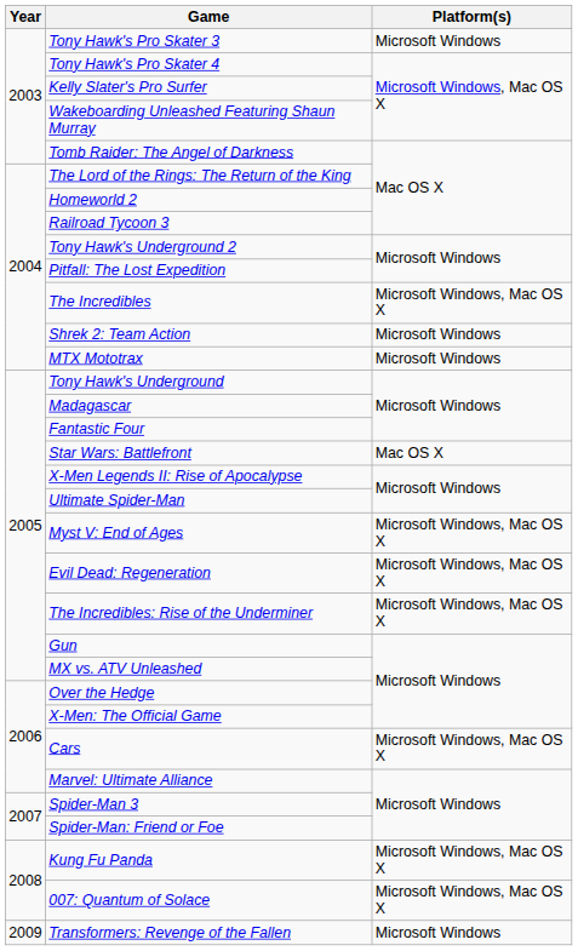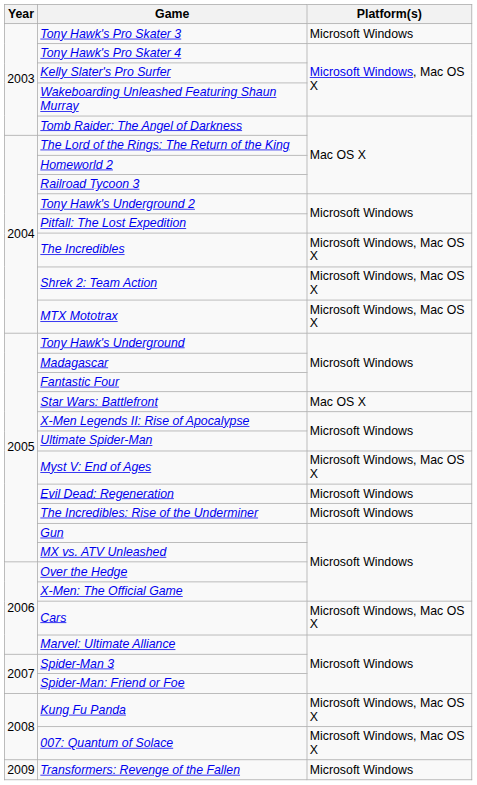Shrek 2: Team Action | Platform(s): Microsoft Windows -> Microsoft Windows, Mac OS X
MTX Mototrax | Platform(s): Microsoft Windows -> Microsoft Windows, Mac OS X
Evil Dead: Regeneration | Platform(s): Microsoft Windows, Mac OS X -> Microsoft Windows
The Incredibles: Rise of the Underminer | Platform(s): Microsoft Windows, Mac OS X -> Microsoft Windows
